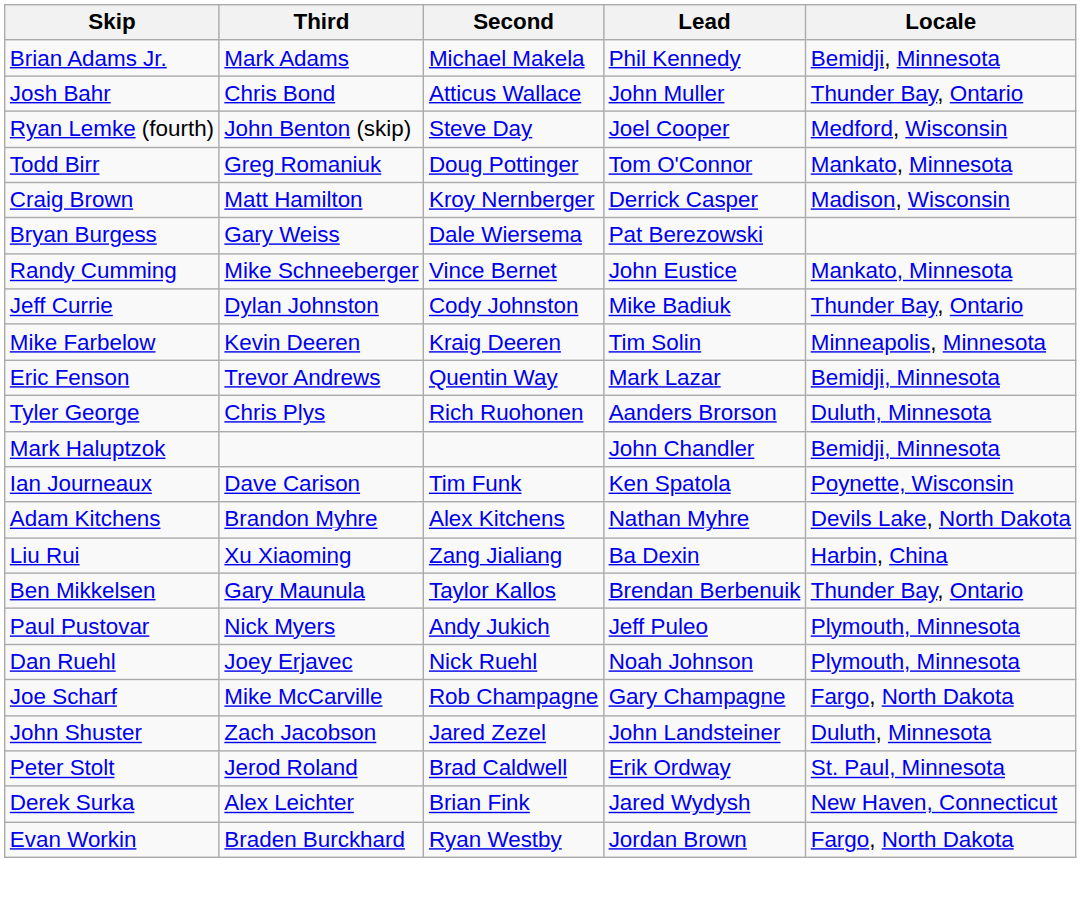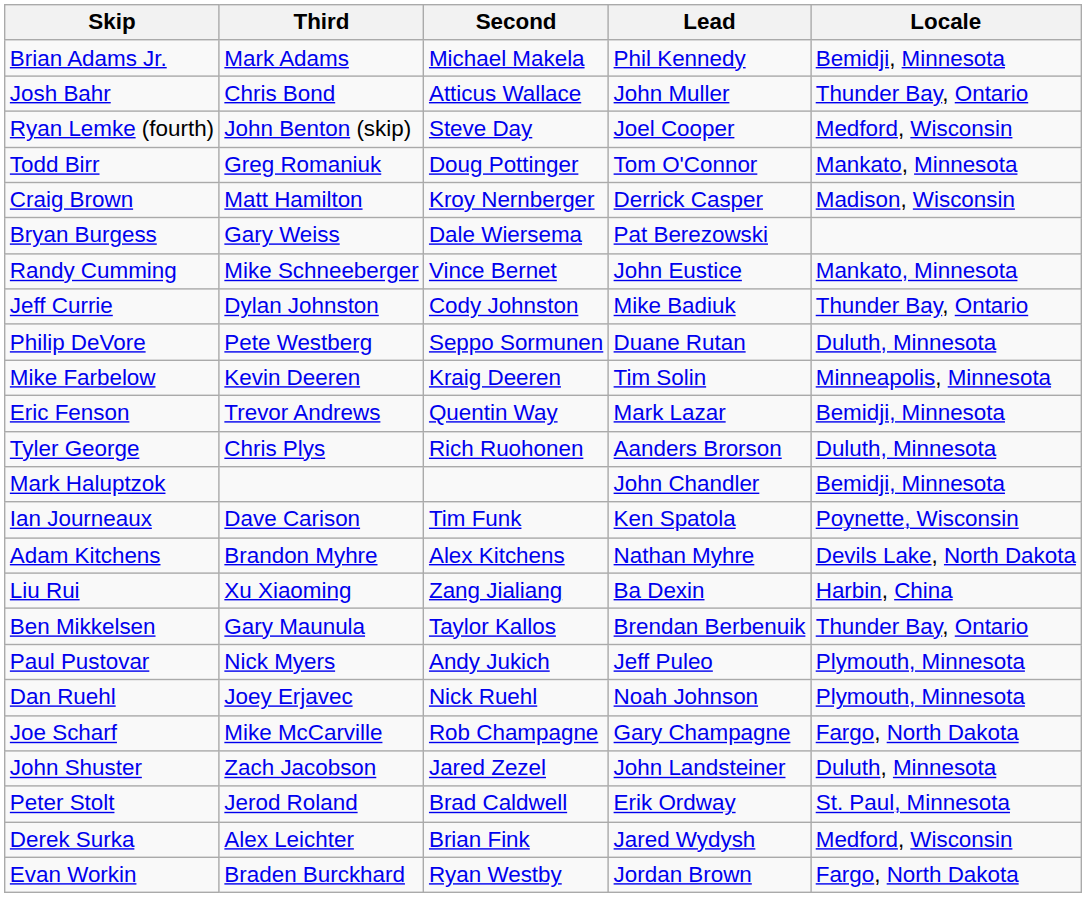+ row: Philip DeVore | Pete Westberg | Seppo Sormunen | Duane Rutan | Duluth, Minnesota
Derek Surka | Locale: New Haven, Connecticut -> Medford, Wisconsin
